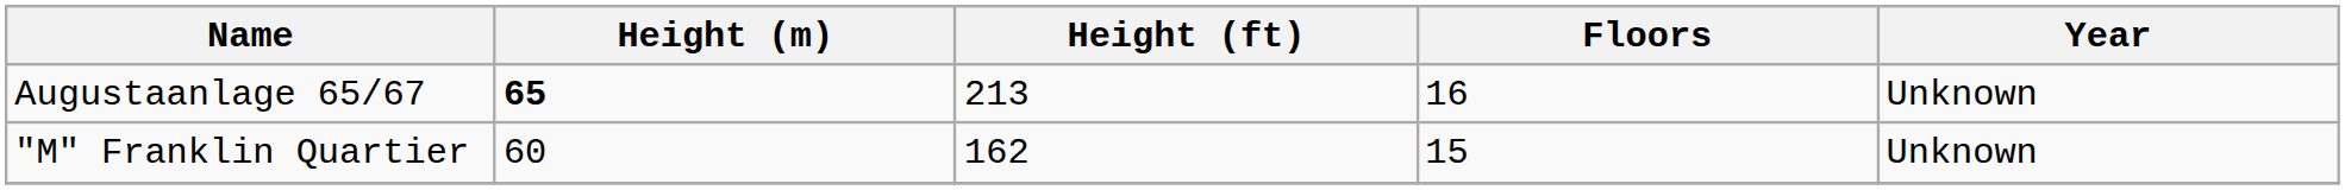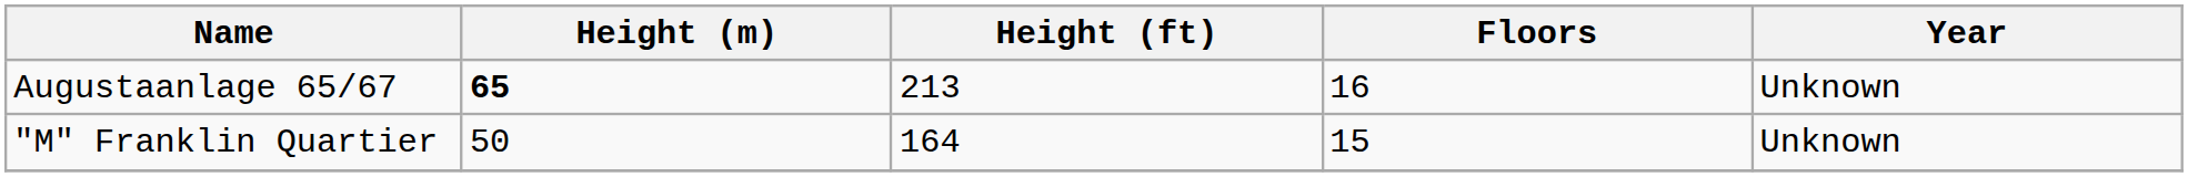"M" Franklin Quartier | Height (m): 60 -> 50
"M" Franklin Quartier | Height (ft): 162 -> 164
